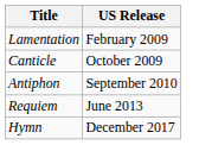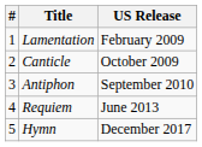+ column: # | 1 | 2 | 3 | 4 | 5
